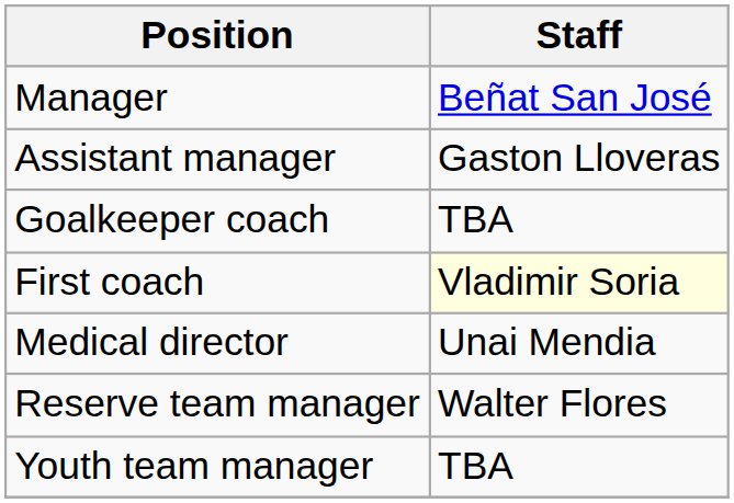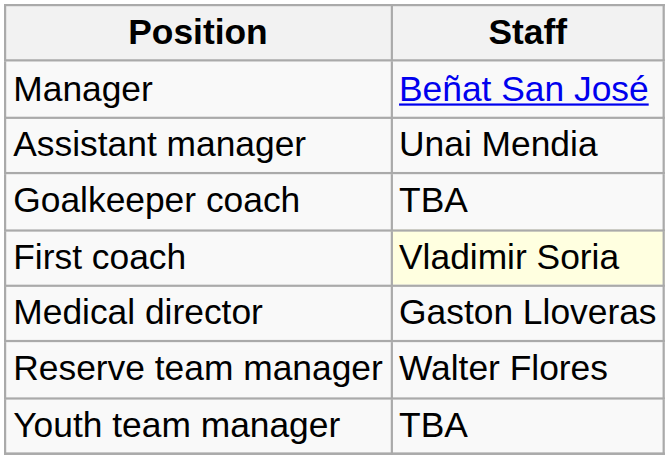Assistant manager | Staff: Gaston Lloveras -> Unai Mendia
Medical director | Staff: Unai Mendia -> Gaston Lloveras
